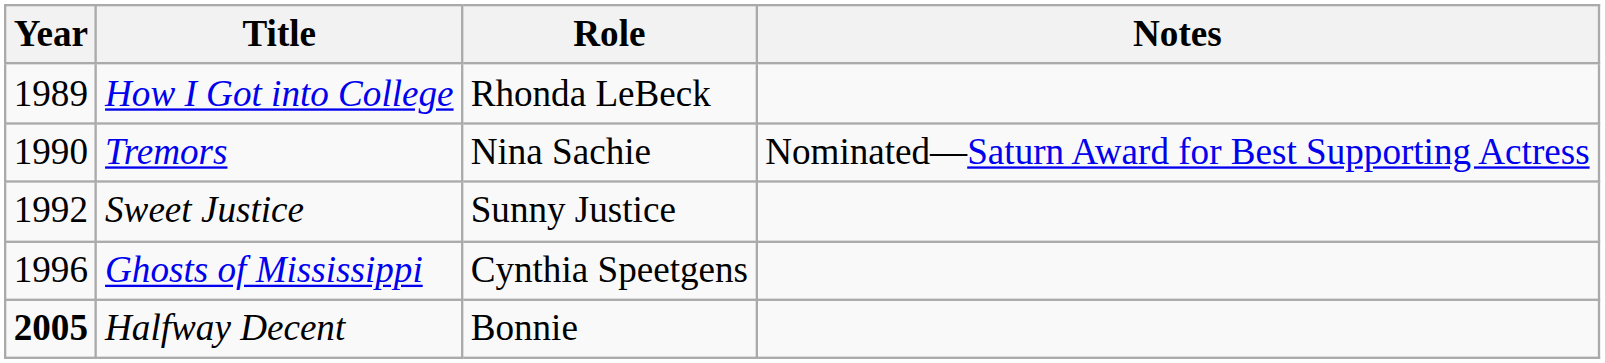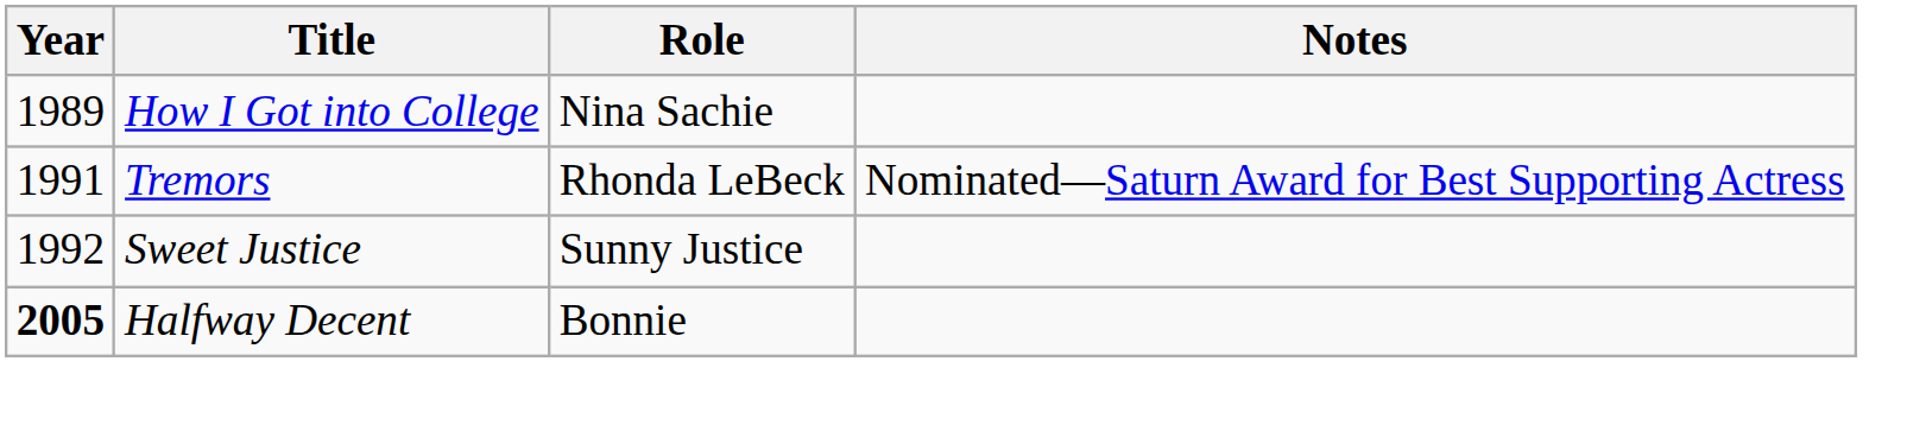How I Got into College | Role: Rhonda LeBeck -> Nina Sachie
Tremors | Year: 1990 -> 1991
Tremors | Role: Nina Sachie -> Rhonda LeBeck
- row: 1996 | Ghosts of Mississippi | Cynthia Speetgens
